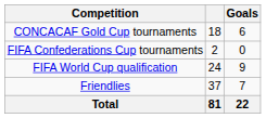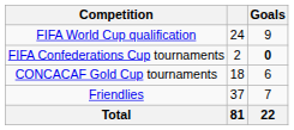rows swapped: FIFA World Cup qualification <-> CONCACAF Gold Cup tournaments
FIFA Confederations Cup tournaments | Goals: normal -> bold
